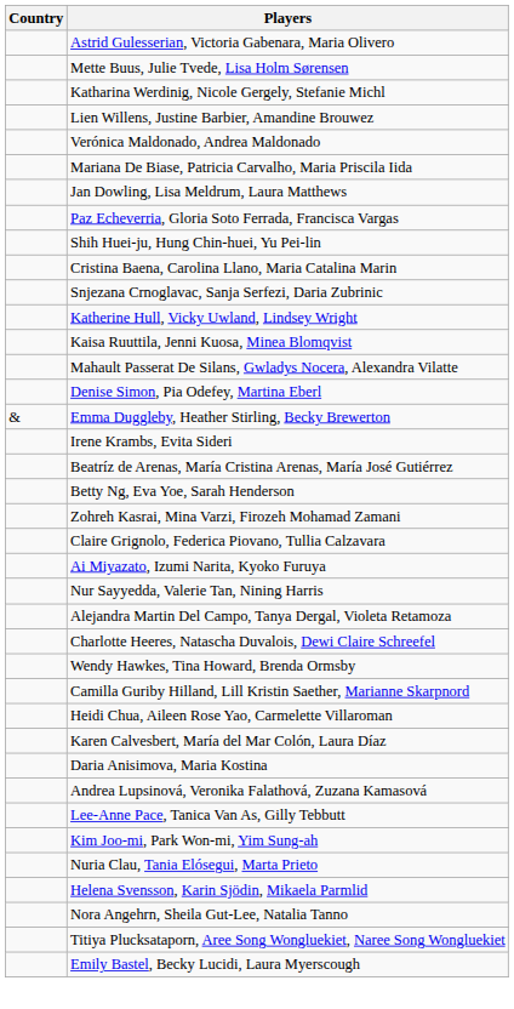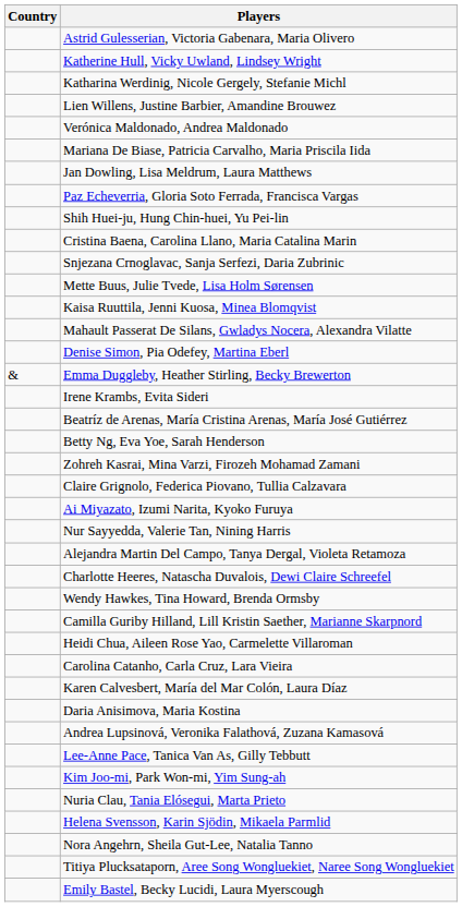rows swapped: Katherine Hull, Vicky Uwland, Lindsey Wright <-> Mette Buus, Julie Tvede, Lisa Holm Sørensen
+ row: Carolina Catanho, Carla Cruz, Lara Vieira
